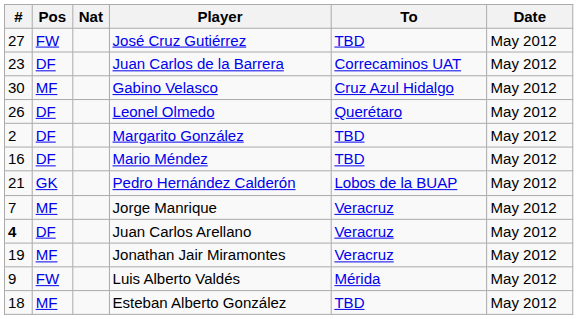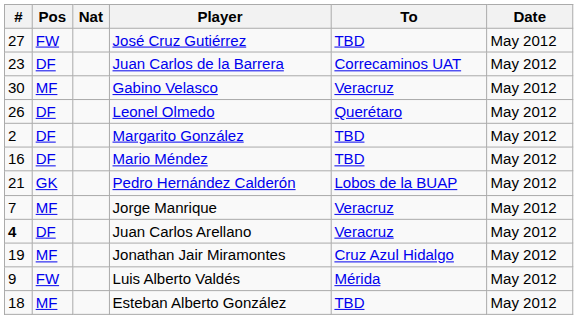Gabino Velasco | To: Cruz Azul Hidalgo -> Veracruz
Jonathan Jair Miramontes | To: Veracruz -> Cruz Azul Hidalgo
